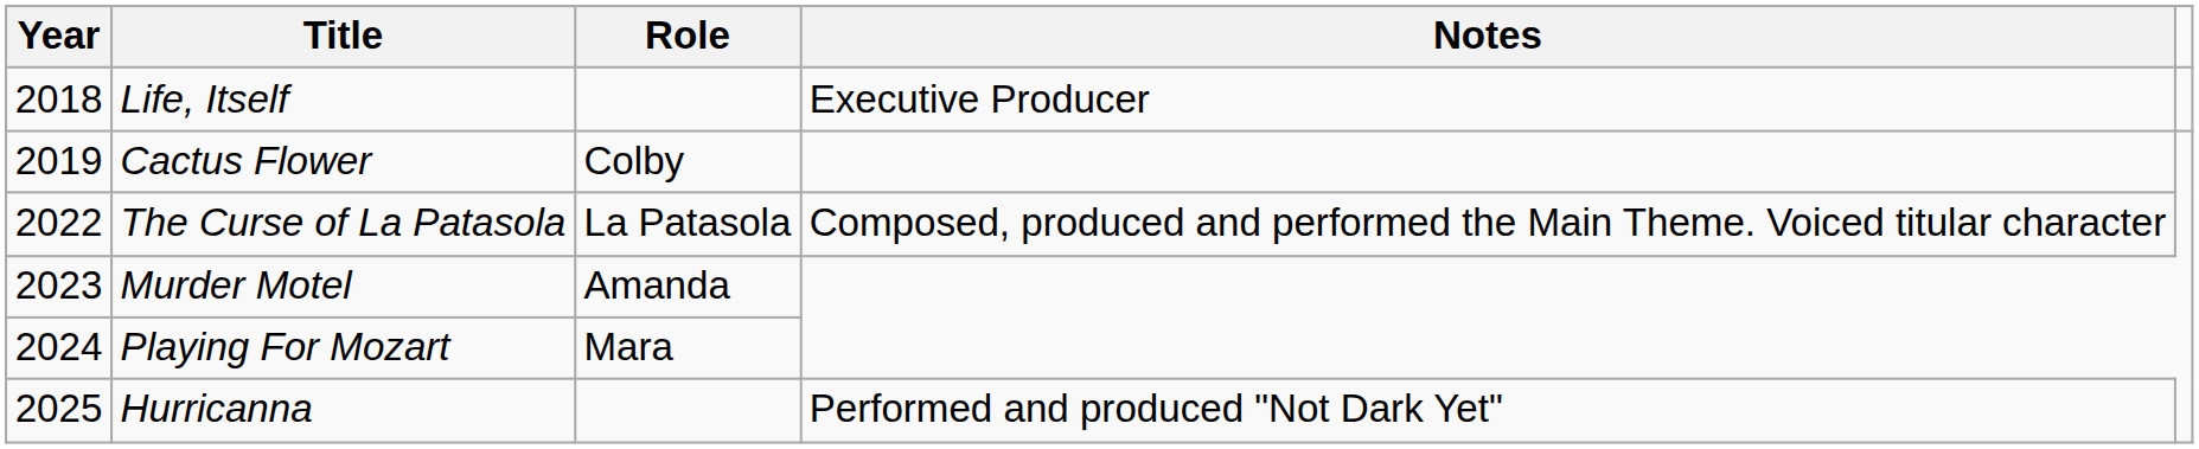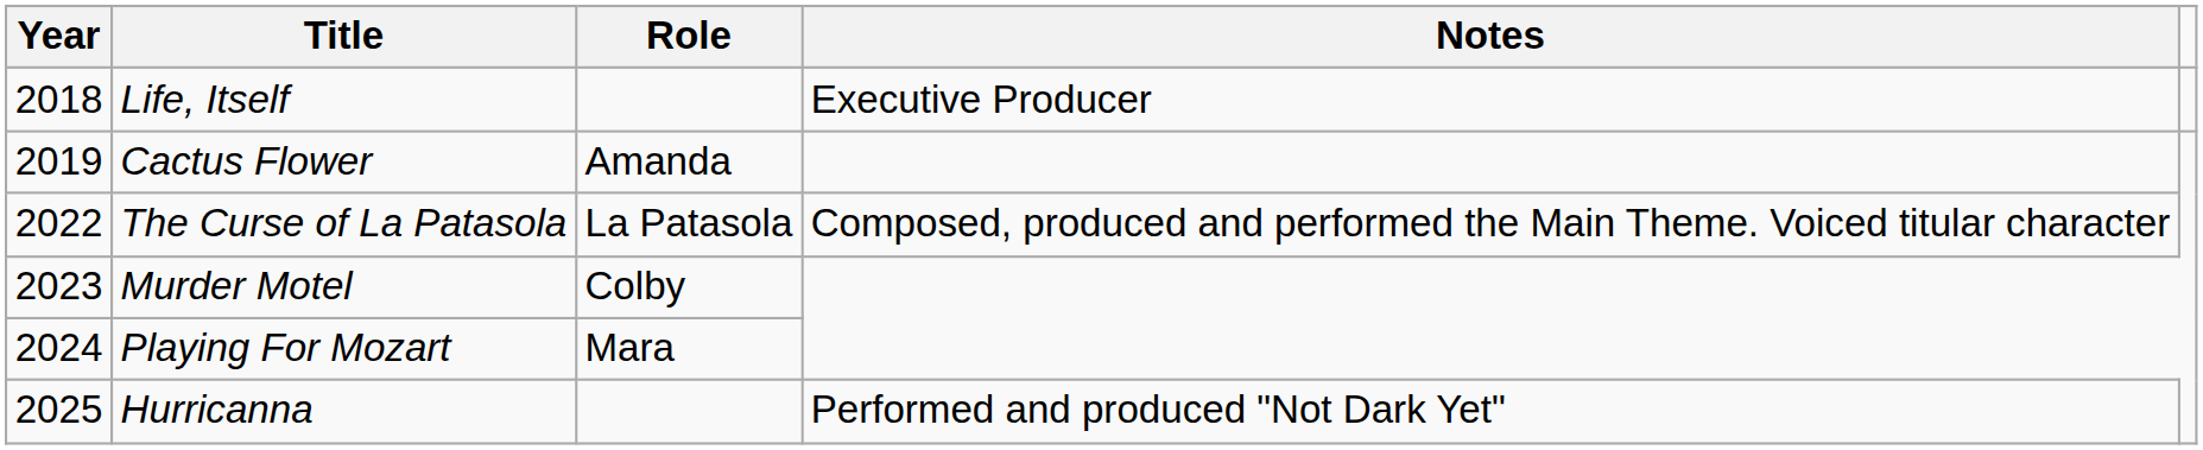Cactus Flower | Role: Colby -> Amanda
Murder Motel | Role: Amanda -> Colby
